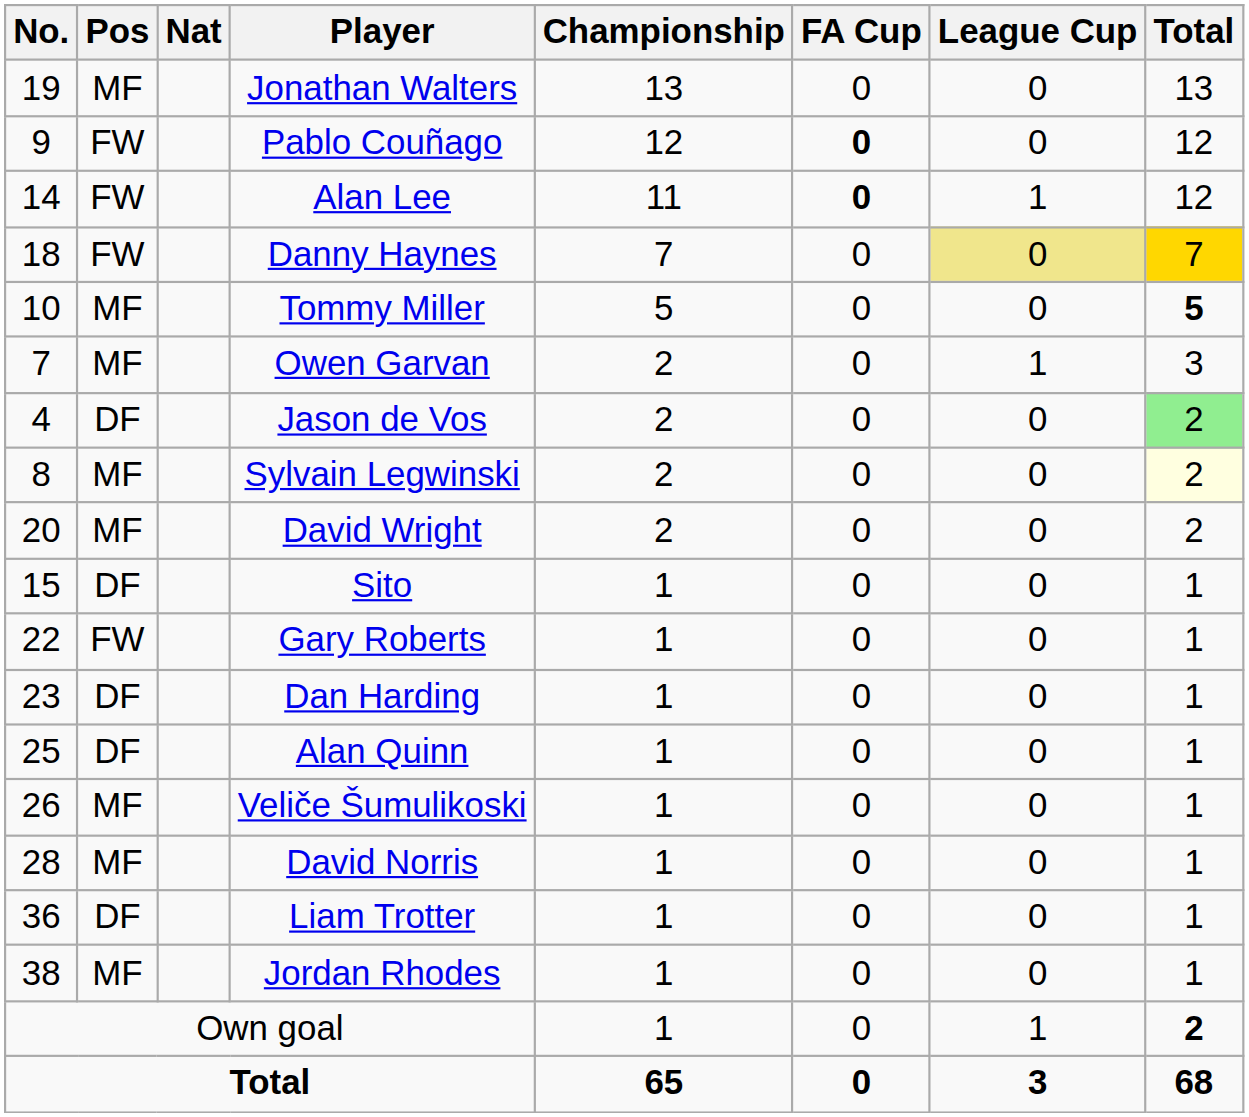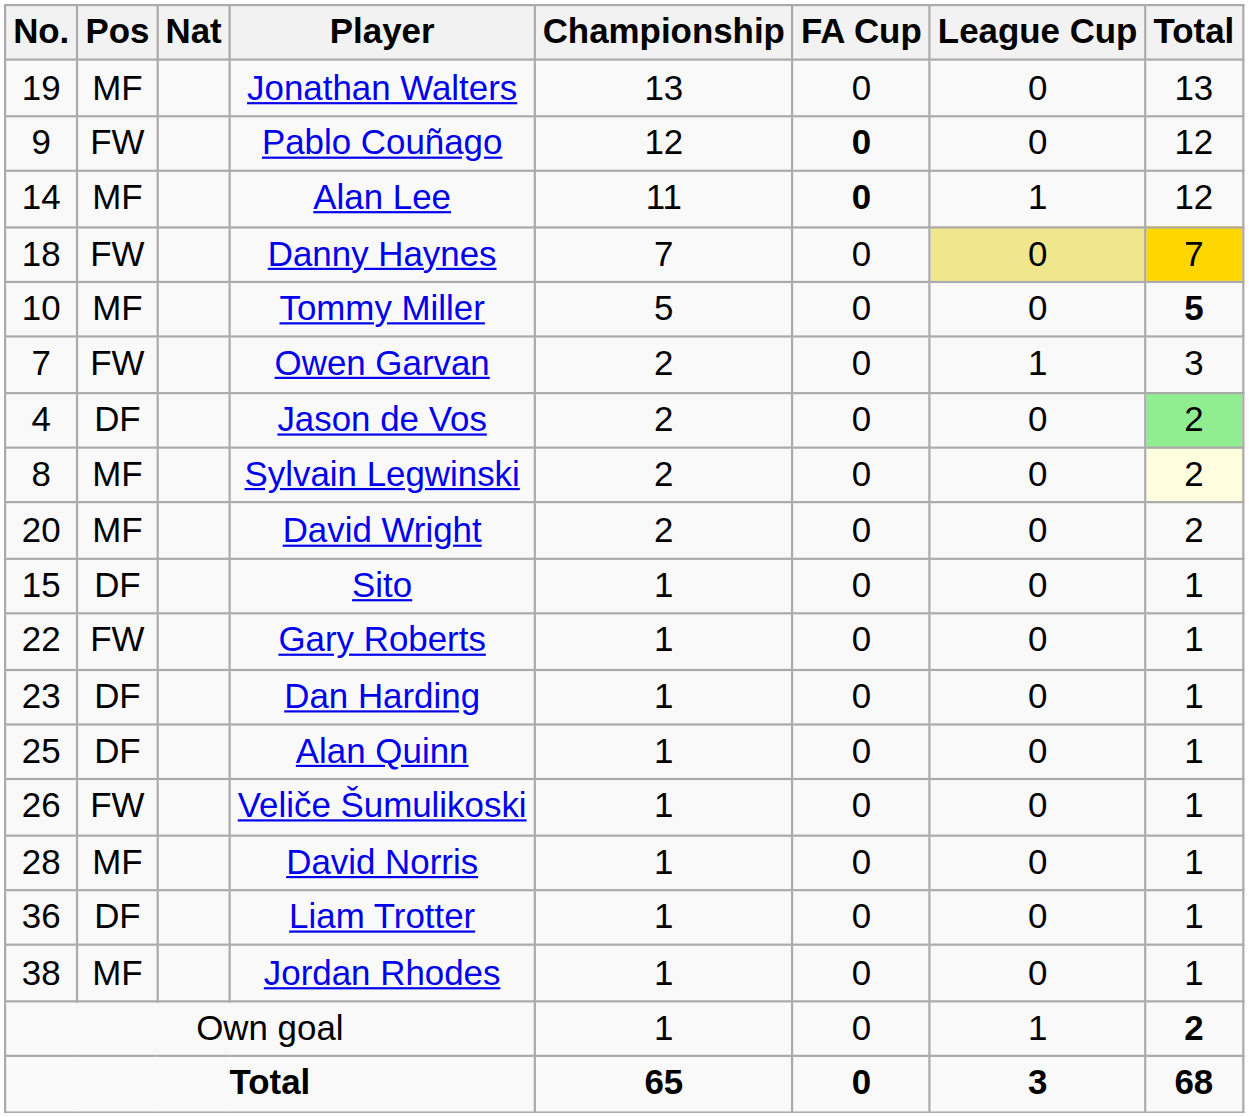Alan Lee | Pos: FW -> MF
Owen Garvan | Pos: MF -> FW
Veliče Šumulikoski | Pos: MF -> FW
